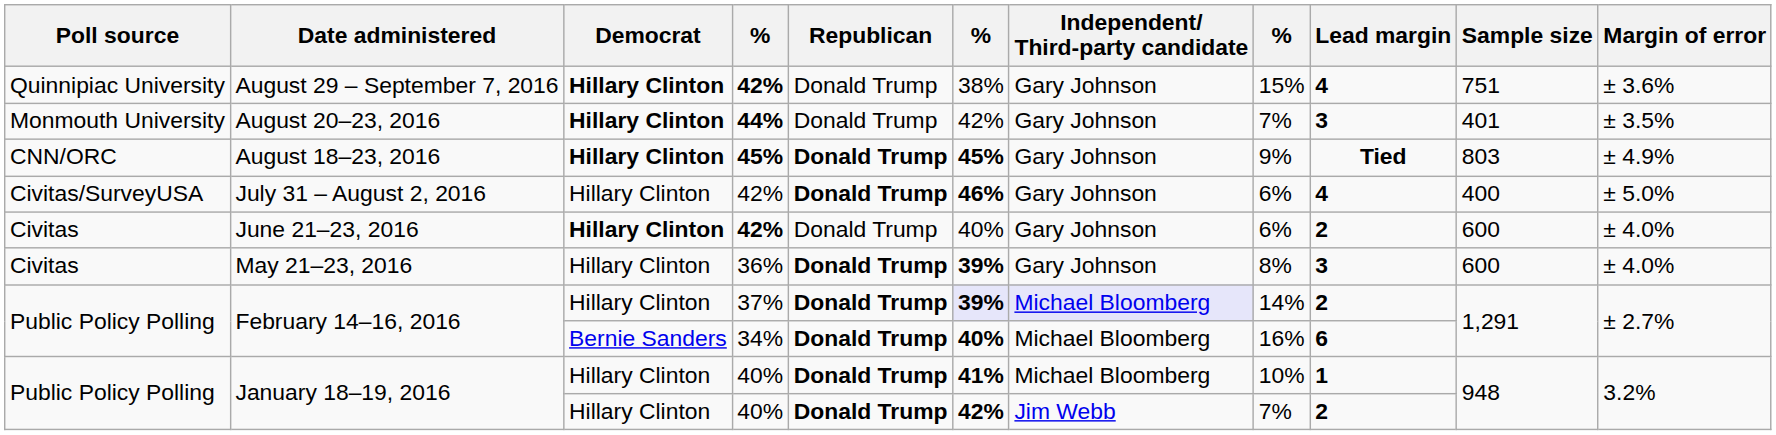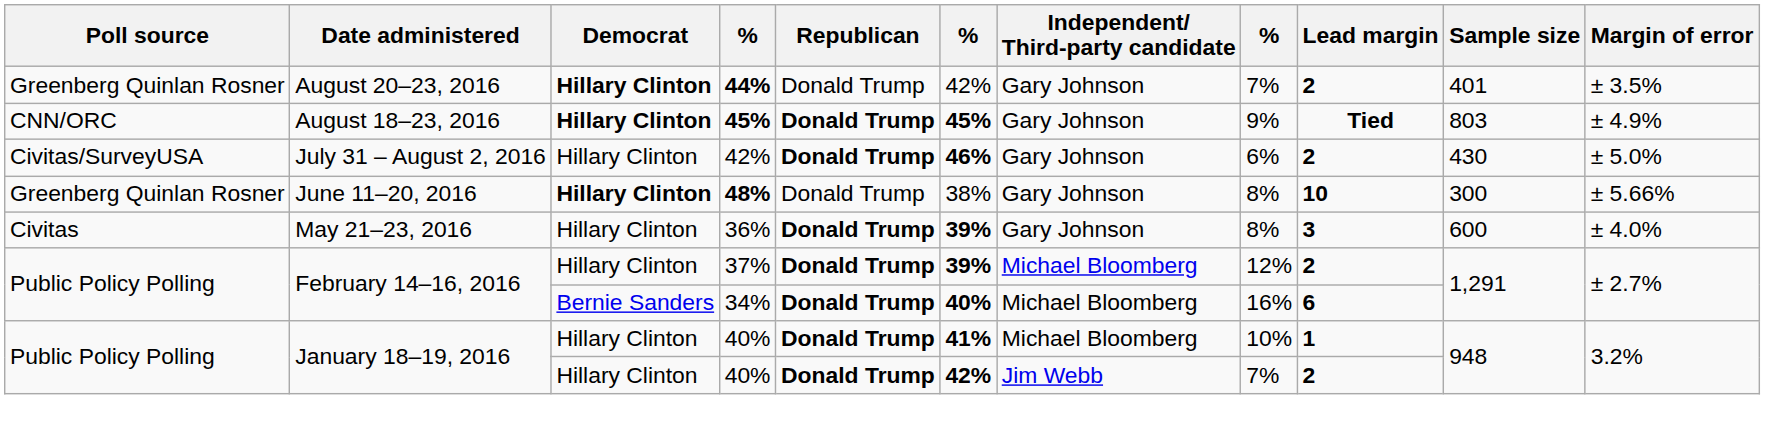- row: Quinnipiac University | August 29 – September 7, 2016 | Hillary Clinton | 42% | Donald Trump | 38% | Gary Johnson | 15% | 4 | 751 | ± 3.6%
August 20–23, 2016 | Poll source: Monmouth University -> Greenberg Quinlan Rosner
August 20–23, 2016 | Lead margin: 3 -> 2
July 31 – August 2, 2016 | Lead margin: 4 -> 2
July 31 – August 2, 2016 | Sample size: 400 -> 430
- row: Civitas | June 21–23, 2016 | Hillary Clinton | 42% | Donald Trump | 40% | Gary Johnson | 6% | 2 | 600 | ± 4.0%
+ row: Greenberg Quinlan Rosner | June 11–20, 2016 | Hillary Clinton | 48% | Donald Trump | 38% | Gary Johnson | 8% | 10 | 300 | ± 5.66%
February 14–16, 2016 / 37% | column 6: lavender background -> no background
February 14–16, 2016 / 37% | Independent/ Third-party candidate: lavender background -> no background
February 14–16, 2016 / 37% | column 8: 14% -> 12%
